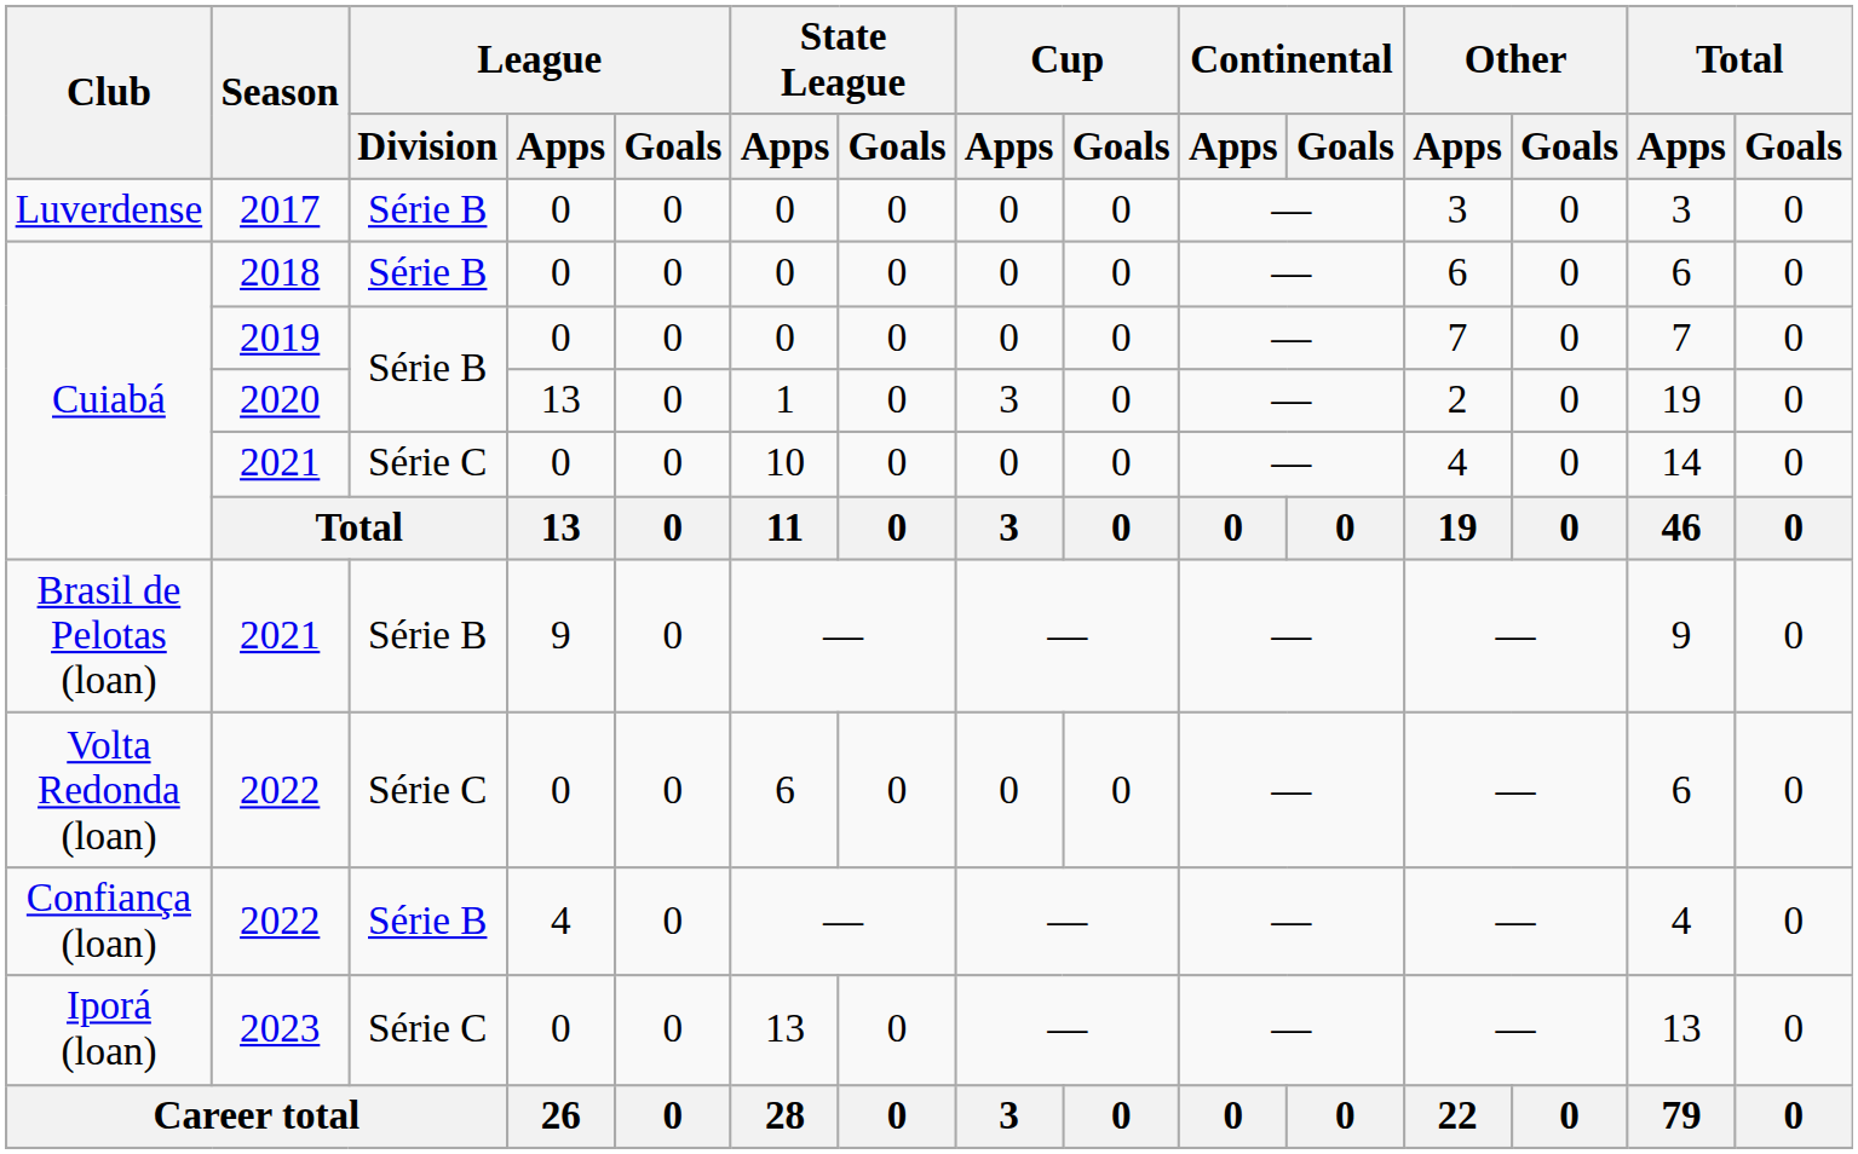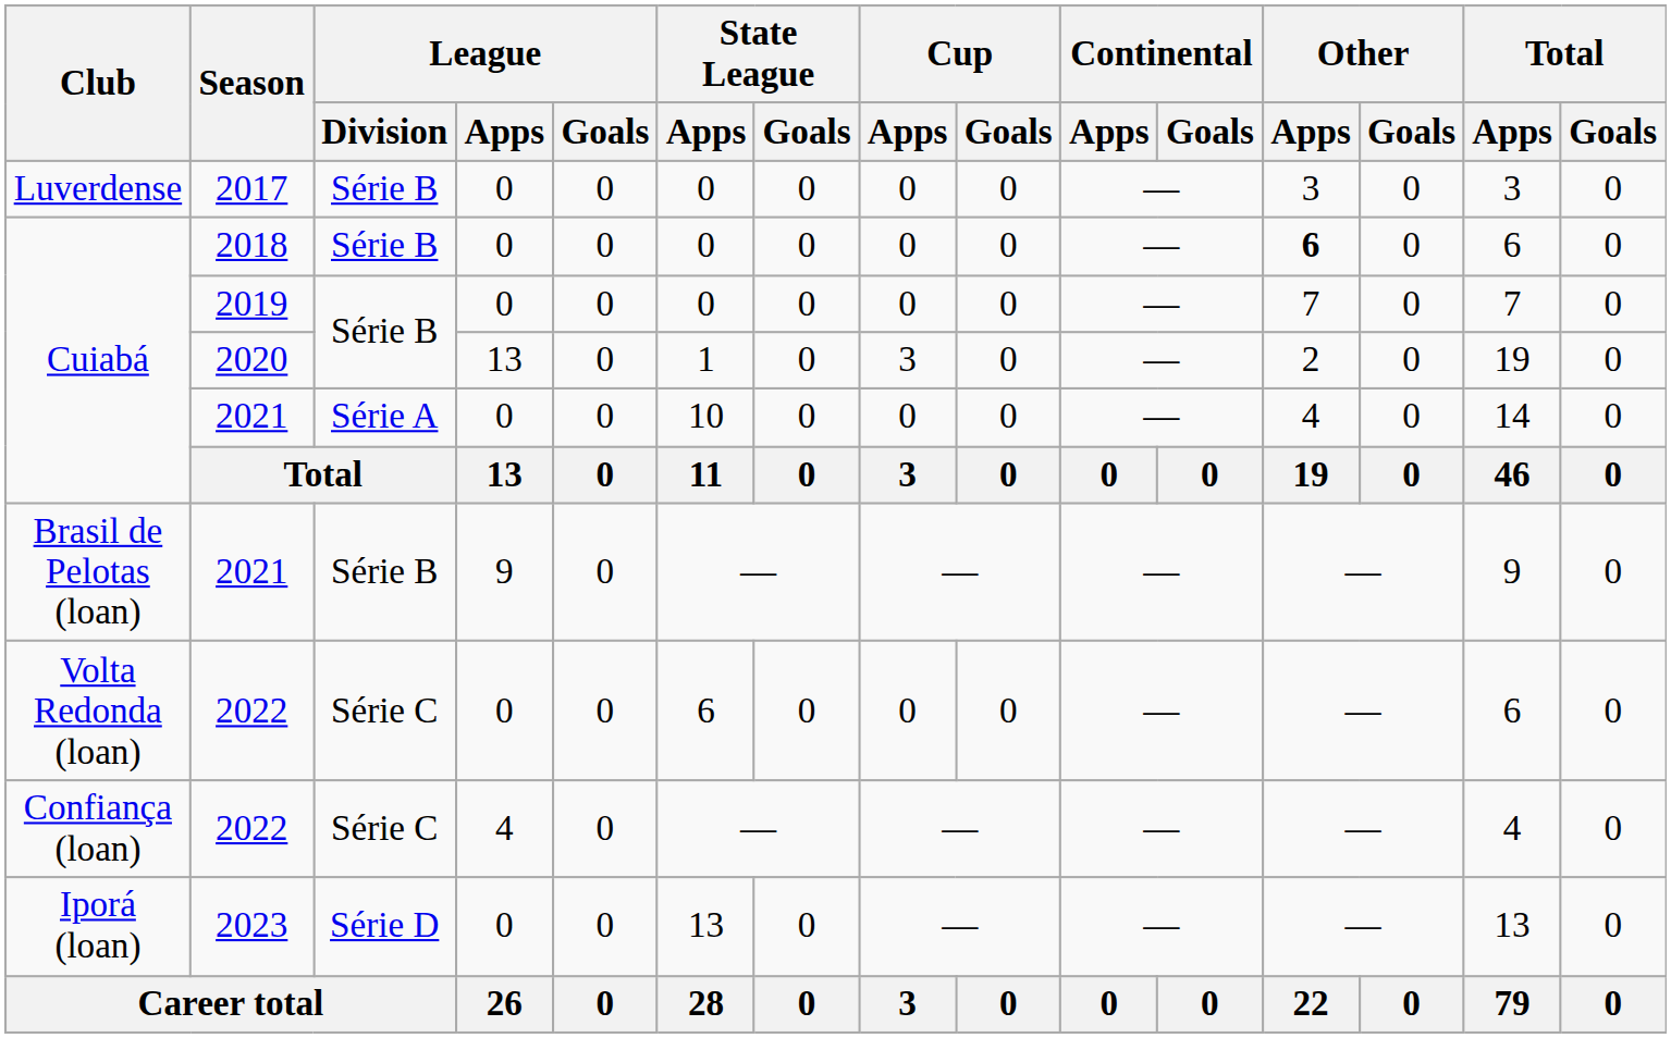2018 | Other / Apps: normal -> bold
Cuiabá / 2021 | League / Division: Série C -> Série A
Confiança (loan) / 2022 | League / Division: Série B -> Série C
2023 | League / Division: Série C -> Série D
